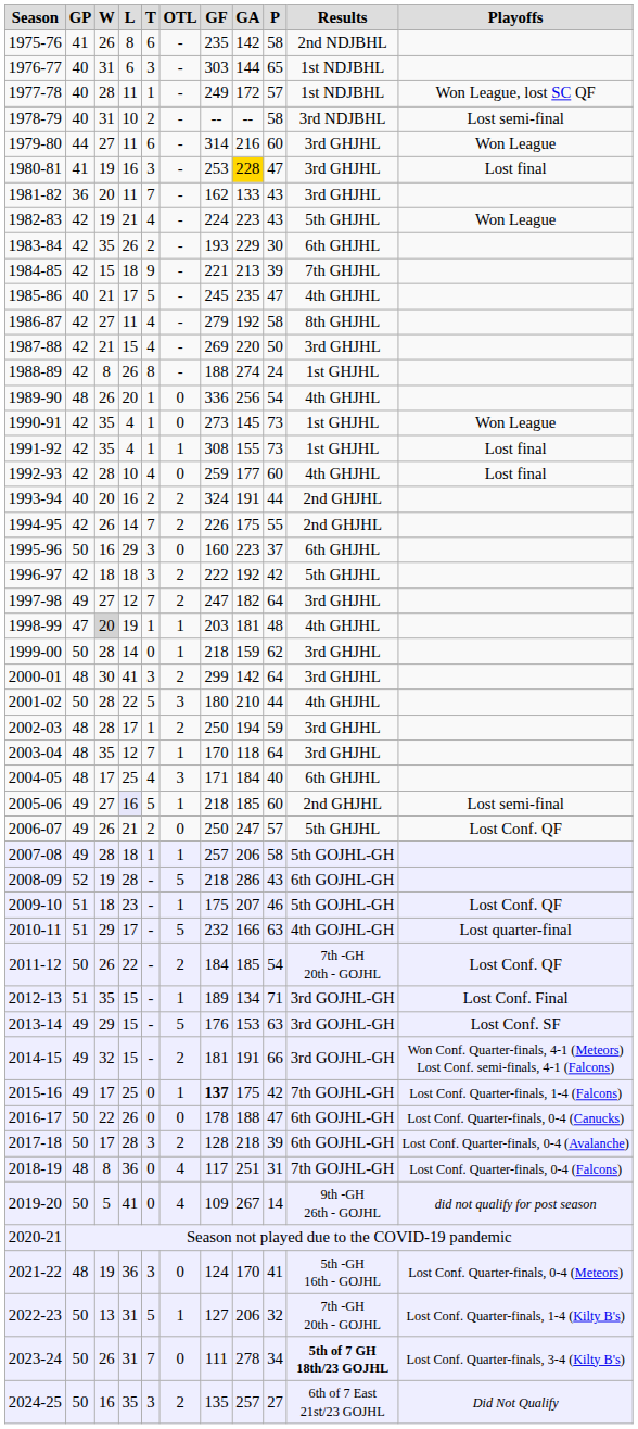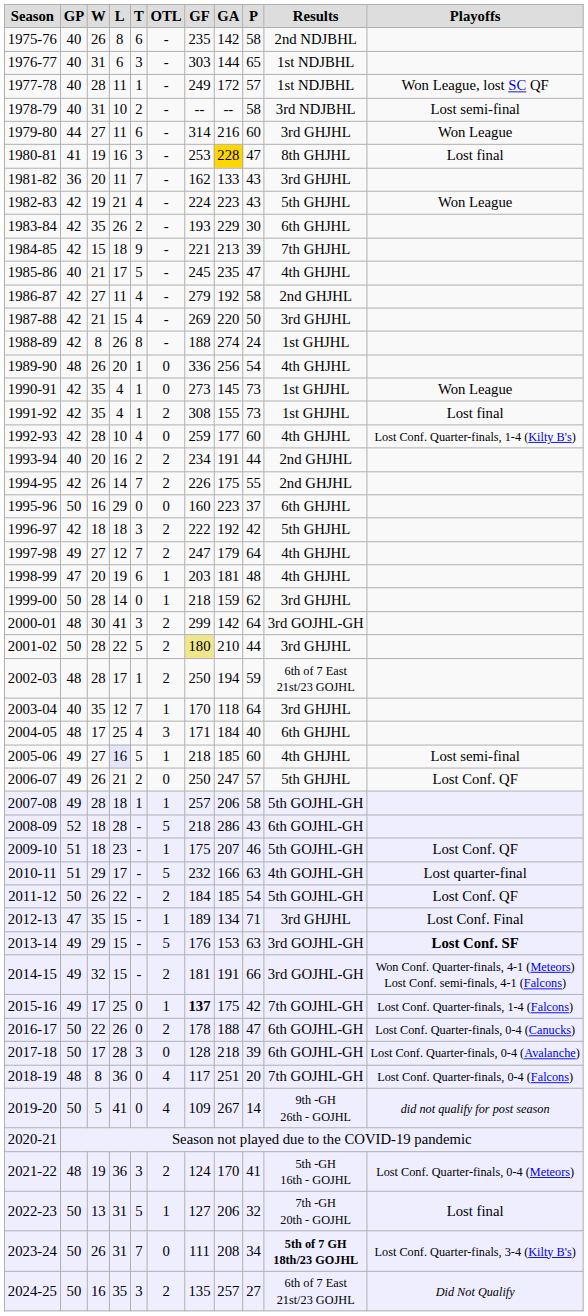1975-76 | GP: 41 -> 40
1980-81 | Results: 3rd GHJHL -> 8th GHJHL
1986-87 | Results: 8th GHJHL -> 2nd GHJHL
1991-92 | OTL: 1 -> 2
1992-93 | Playoffs: Lost final -> Lost Conf. Quarter-finals, 1-4 (Kilty B's)
1993-94 | GF: 324 -> 234
1995-96 | T: 3 -> 0
1997-98 | GA: 182 -> 179
1997-98 | Results: 3rd GHJHL -> 4th GHJHL
1998-99 | W: lightgrey background -> no background
1998-99 | T: 1 -> 6
2000-01 | Results: 3rd GHJHL -> 3rd GOJHL-GH
2001-02 | OTL: 3 -> 2
2001-02 | GF: no background -> khaki background
2001-02 | Results: 4th GHJHL -> 3rd GHJHL
2002-03 | Results: 3rd GHJHL -> 6th of 7 East 21st/23 GOJHL
2003-04 | GP: 48 -> 40
2005-06 | Results: 2nd GHJHL -> 4th GHJHL
2008-09 | W: 19 -> 18
2011-12 | Results: 7th -GH 20th - GOJHL -> 5th GOJHL-GH
2012-13 | GP: 51 -> 47
2012-13 | Results: 3rd GOJHL-GH -> 3rd GHJHL
2013-14 | Playoffs: normal -> bold
2016-17 | OTL: 0 -> 2
2017-18 | OTL: 2 -> 0
2018-19 | P: 31 -> 20
2021-22 | OTL: 0 -> 2
2022-23 | Playoffs: Lost Conf. Quarter-finals, 1-4 (Kilty B's) -> Lost final
2023-24 | GA: 278 -> 208
